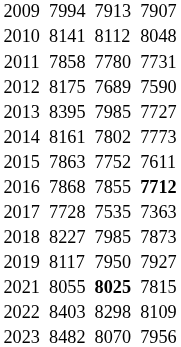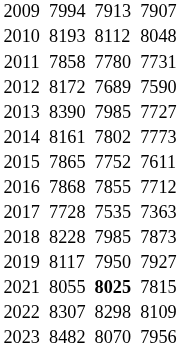2010 | column 3: 8141 -> 8193
2012 | column 3: 8175 -> 8172
2013 | column 3: 8395 -> 8390
2015 | column 3: 7863 -> 7865
2016 | column 7: bold -> normal
2018 | column 3: 8227 -> 8228
2022 | column 3: 8403 -> 8307
